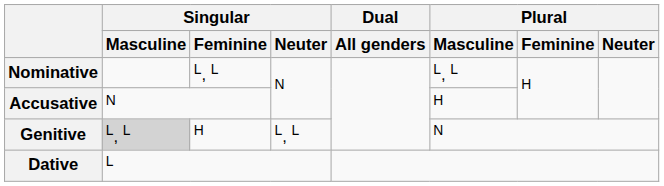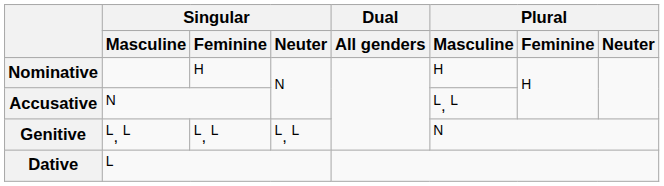Nominative | Singular / Feminine: L, L -> H
Nominative | Plural / Masculine: L, L -> H
Accusative | Plural / Masculine: H -> L, L
Genitive | Singular / Masculine: lightgrey background -> no background
Genitive | Singular / Feminine: H -> L, L
